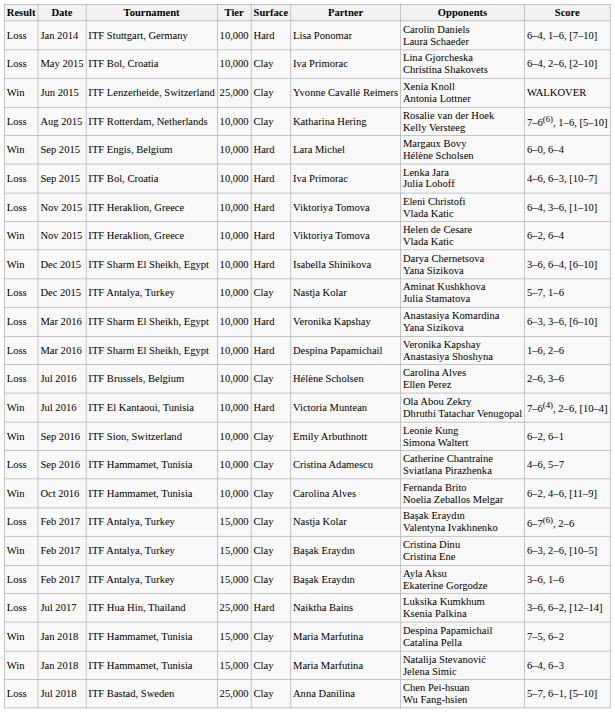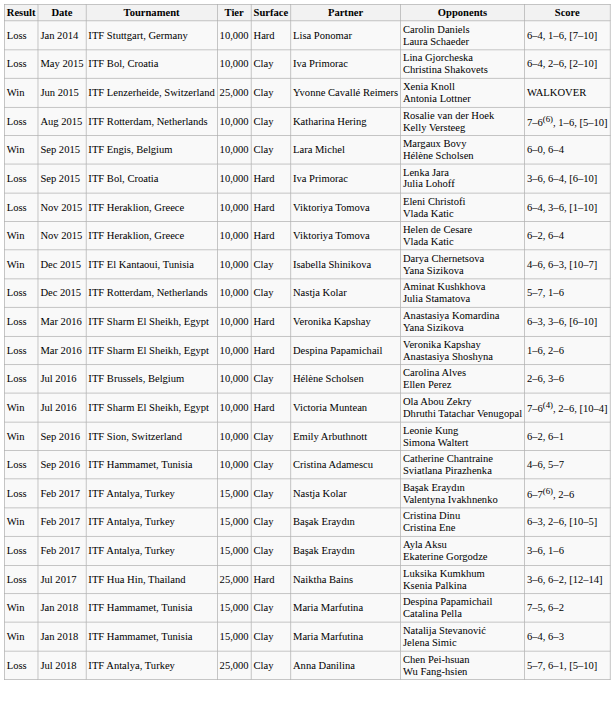Win / Sep 2015 | Surface: Hard -> Clay
Loss / Sep 2015 | Score: 4–6, 6–3, [10–7] -> 3–6, 6–4, [6–10]
Win / Dec 2015 | Tournament: ITF Sharm El Sheikh, Egypt -> ITF El Kantaoui, Tunisia
Win / Dec 2015 | Surface: Hard -> Clay
Win / Dec 2015 | Score: 3–6, 6–4, [6–10] -> 4–6, 6–3, [10–7]
Loss / Dec 2015 | Tournament: ITF Antalya, Turkey -> ITF Rotterdam, Netherlands
Win / Jul 2016 | Tournament: ITF El Kantaoui, Tunisia -> ITF Sharm El Sheikh, Egypt
- row: Win | Oct 2016 | ITF Hammamet, Tunisia | 10,000 | Clay | Carolina Alves | Fernanda Brito Noelia Zeballos Melgar | 6–2, 4–6, [11–9]
Jul 2018 | Tournament: ITF Bastad, Sweden -> ITF Antalya, Turkey
